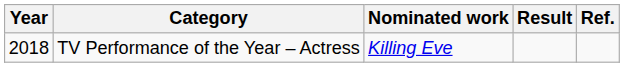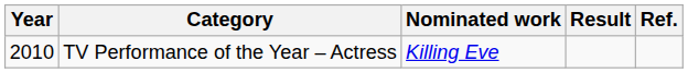TV Performance of the Year – Actress | Year: 2018 -> 2010
